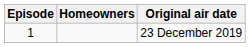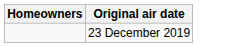- column: Episode | 1
